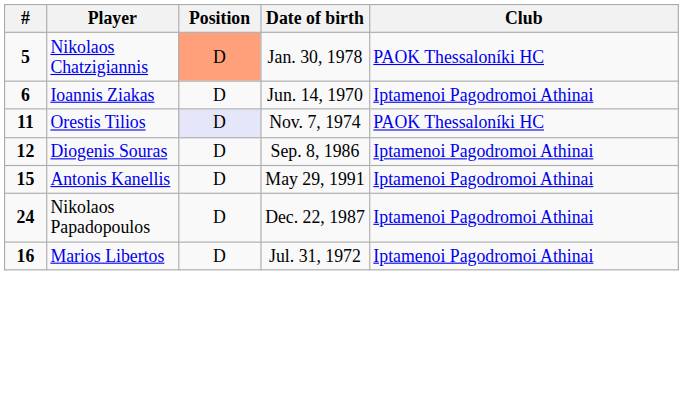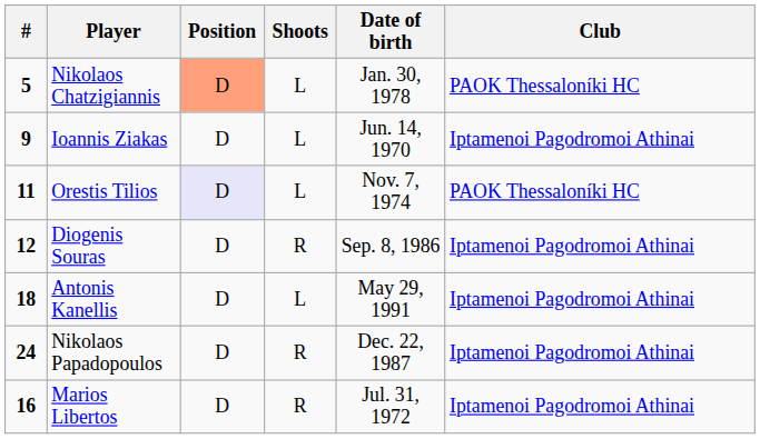+ column: Shoots | L | L | L | R | L | R | R
Ioannis Ziakas | #: 6 -> 9
Antonis Kanellis | #: 15 -> 18
